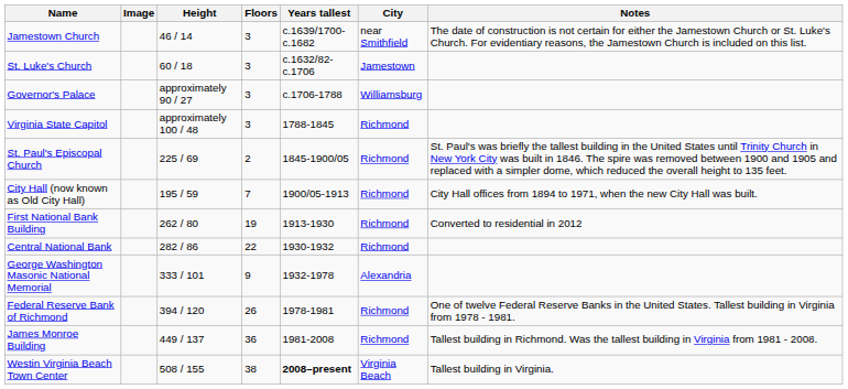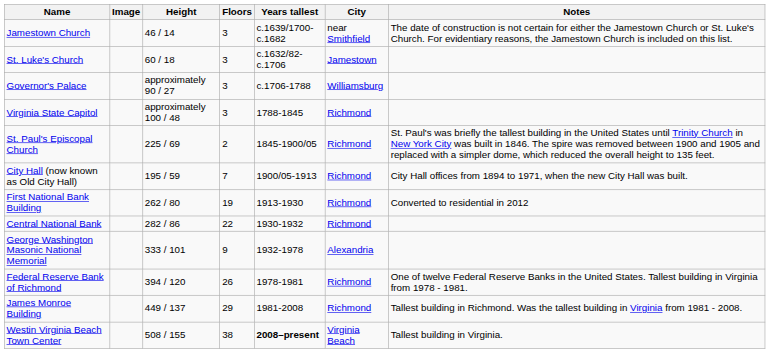James Monroe Building | Floors: 36 -> 29
